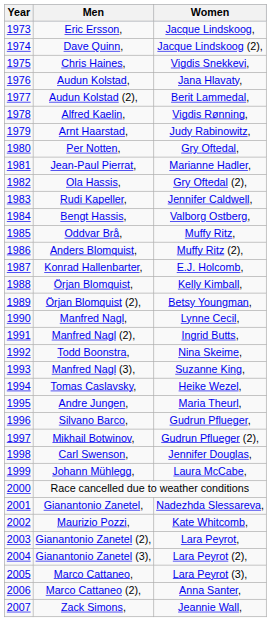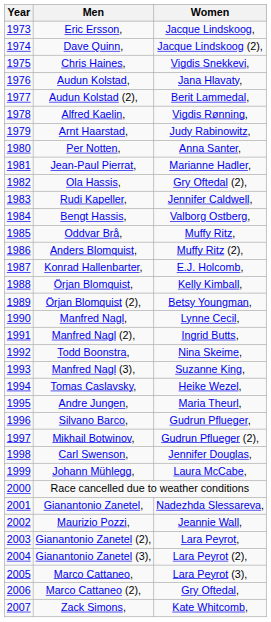Per Notten, | Women: Gry Oftedal, -> Anna Santer,
Maurizio Pozzi, | Women: Kate Whitcomb, -> Jeannie Wall,
Marco Cattaneo (2), | Women: Anna Santer, -> Gry Oftedal,
Zack Simons, | Women: Jeannie Wall, -> Kate Whitcomb,
